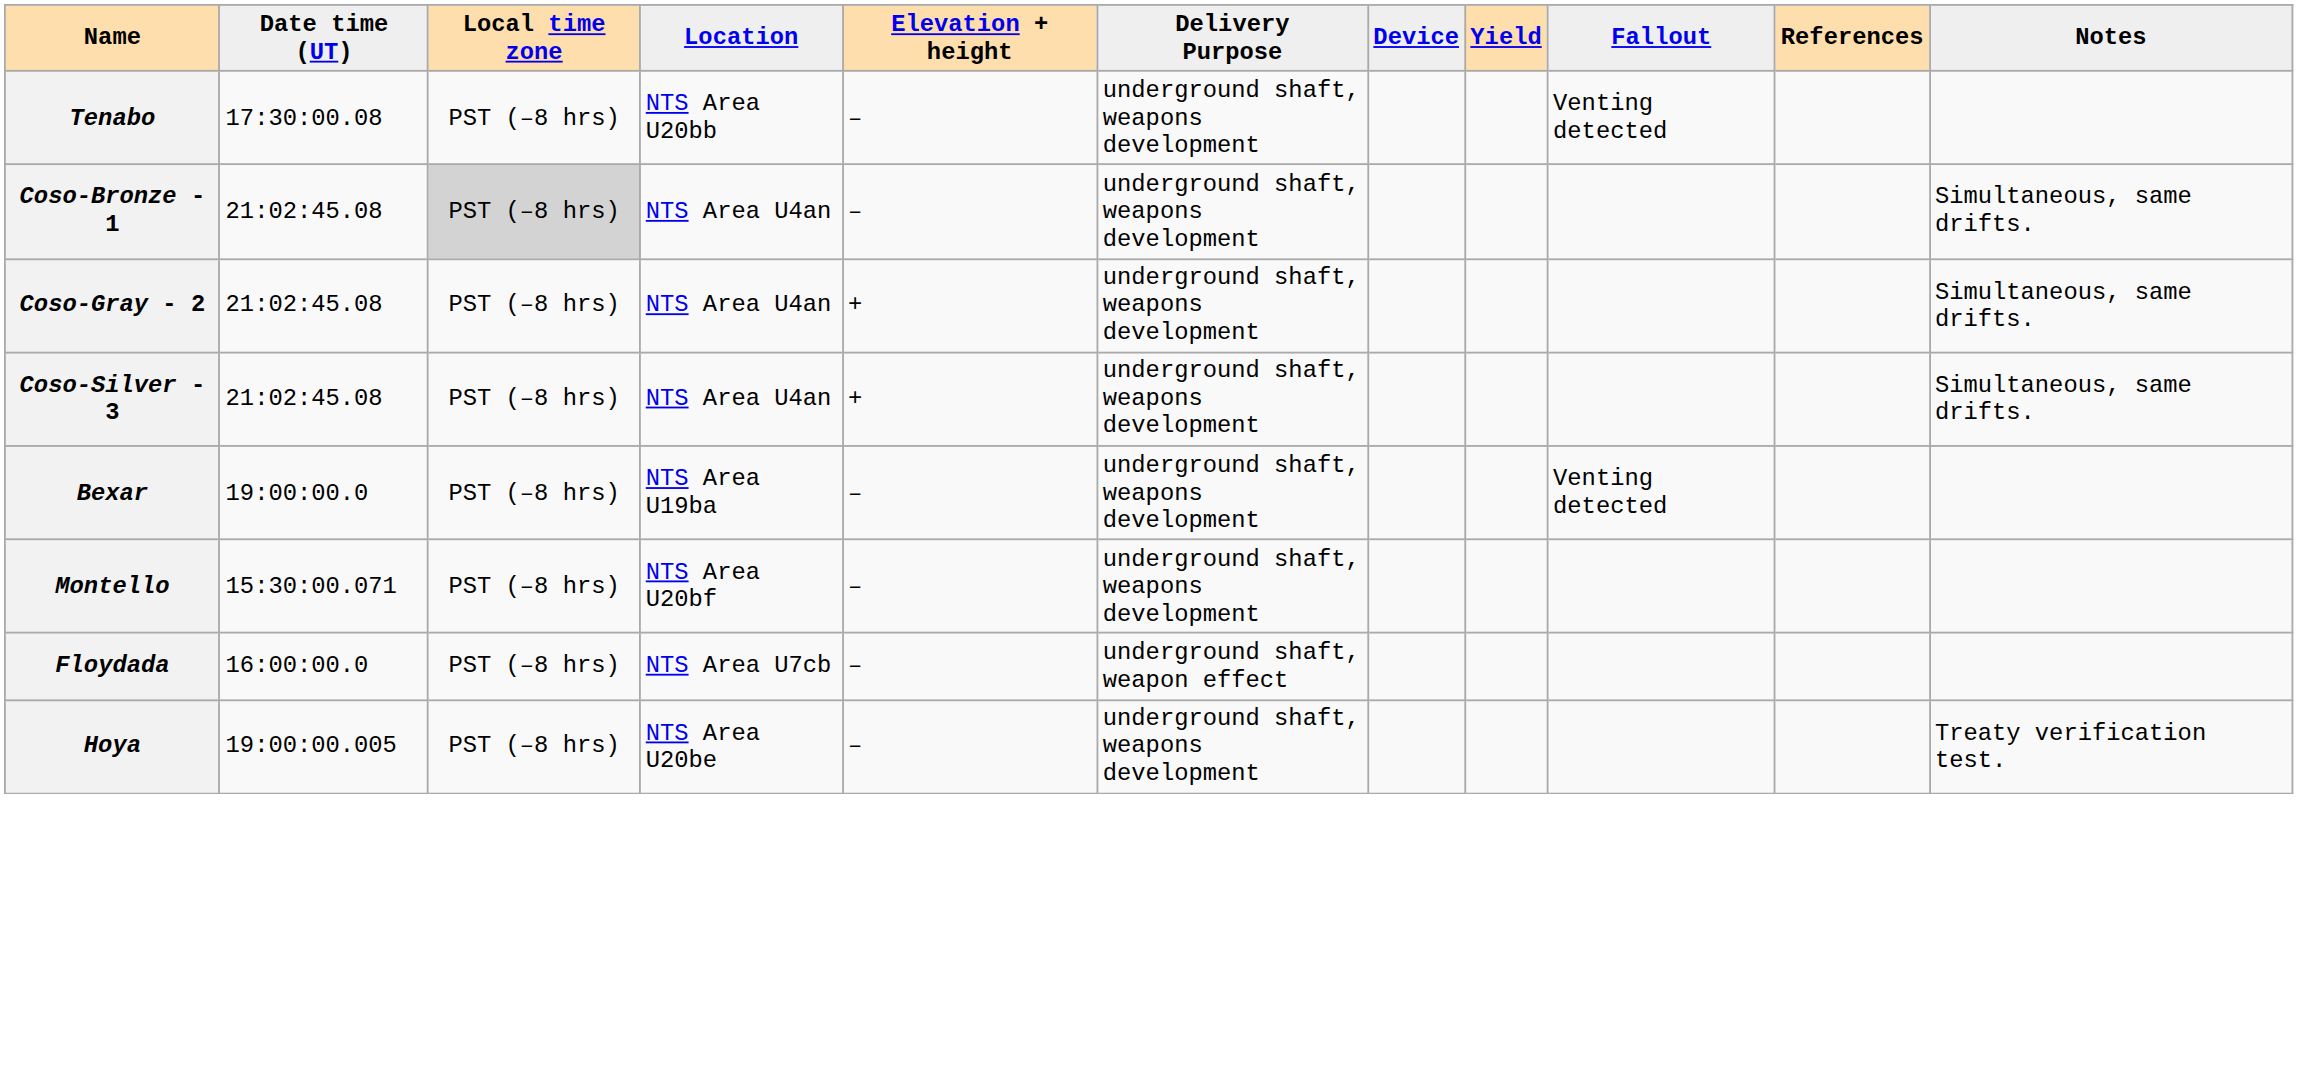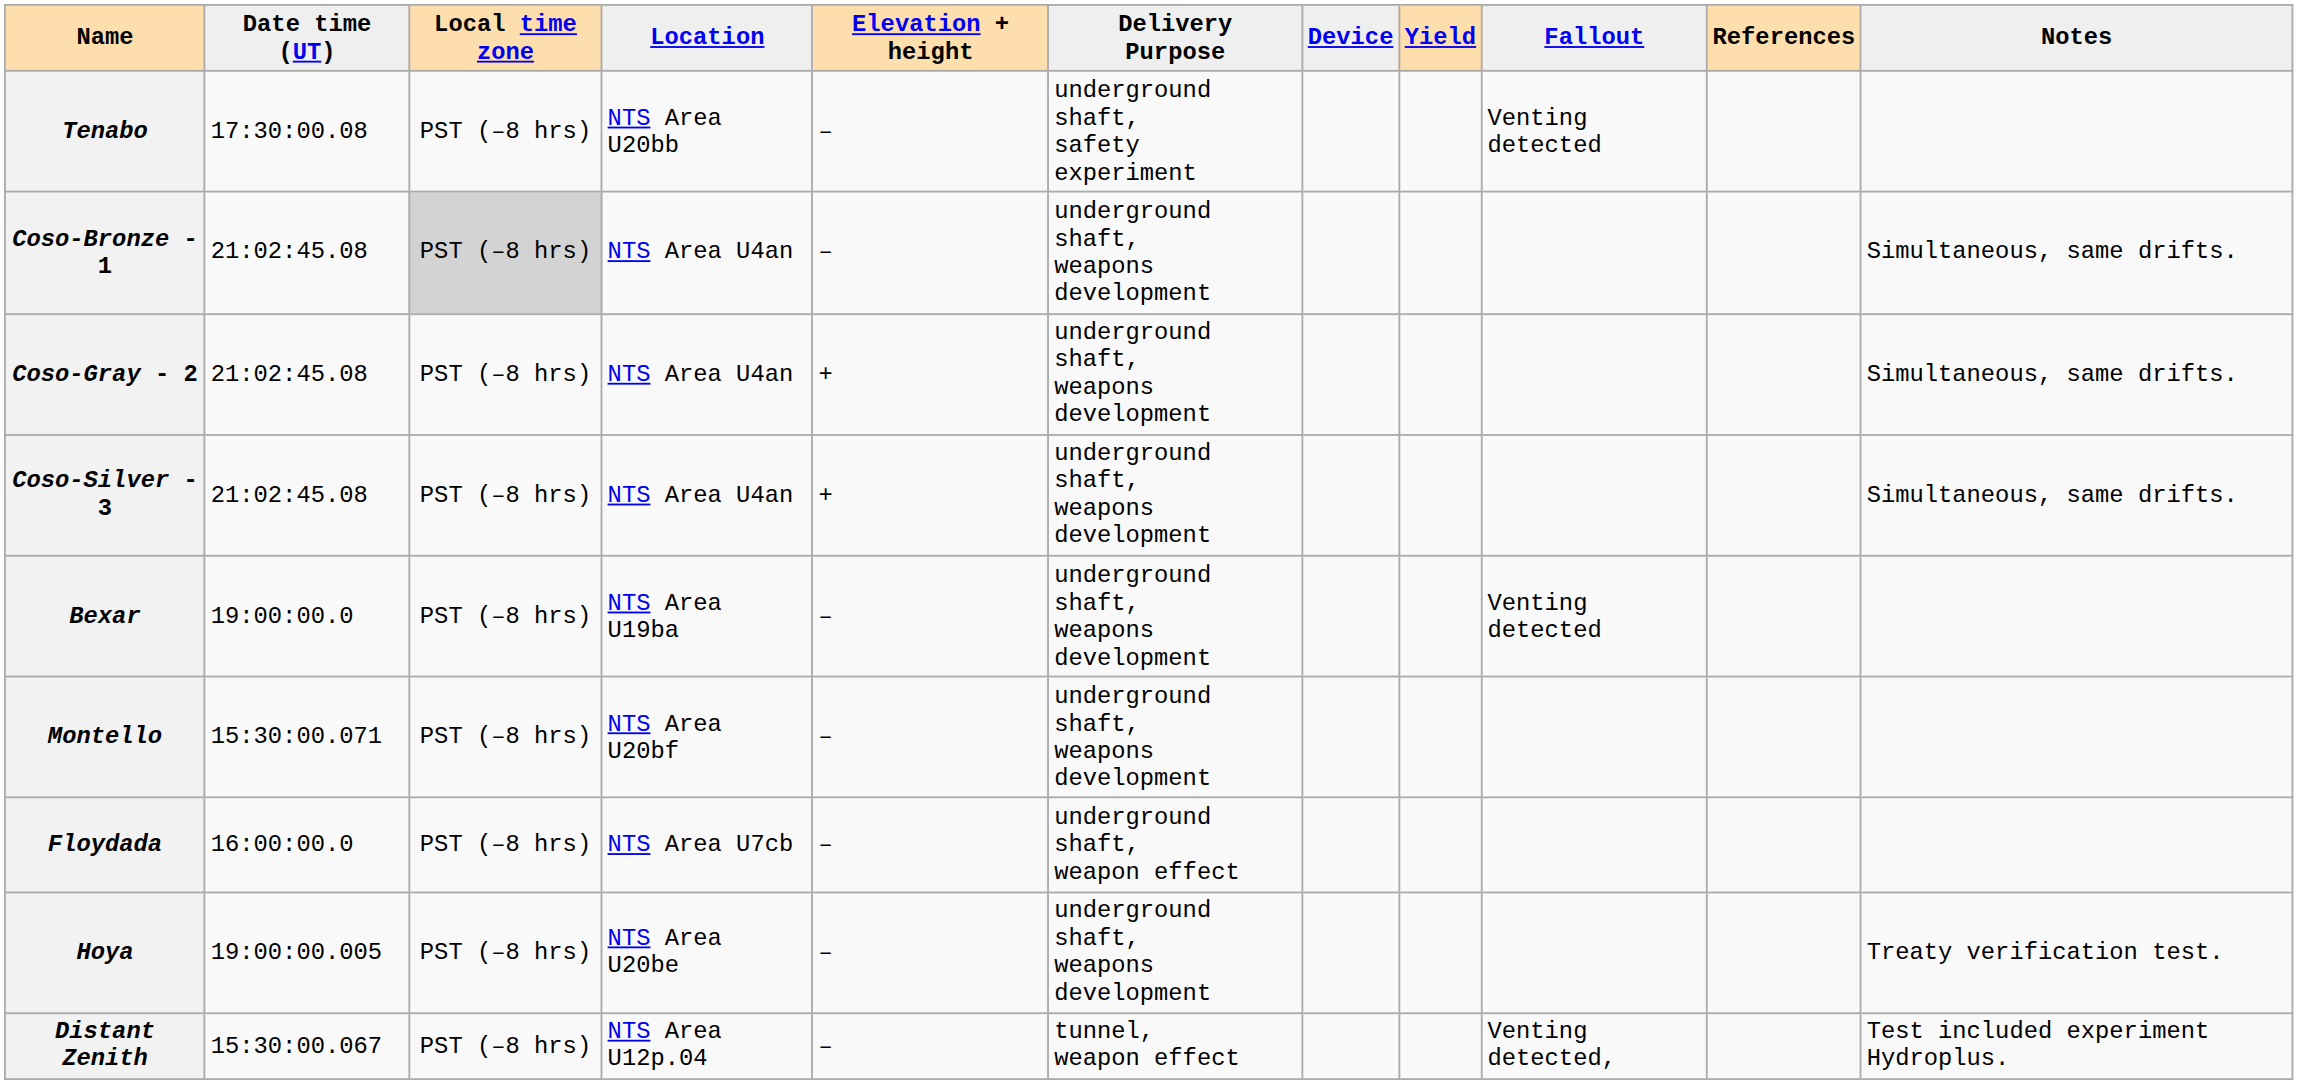Tenabo | Delivery Purpose: underground shaft, weapons development -> underground shaft, safety experiment
+ row: Distant Zenith | 15:30:00.067 | PST (–8 hrs) | NTS Area U12p.04 | – | tunnel, weapon effect | Venting detected, | Test included experiment Hydroplus.
